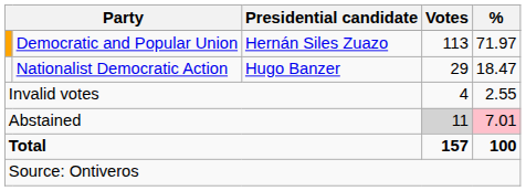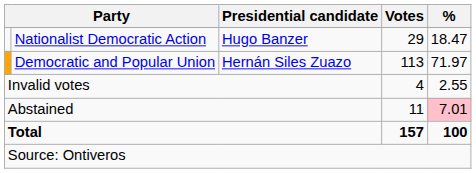rows swapped: Democratic and Popular Union <-> Nationalist Democratic Action
Abstained | Votes: lightgrey background -> no background
